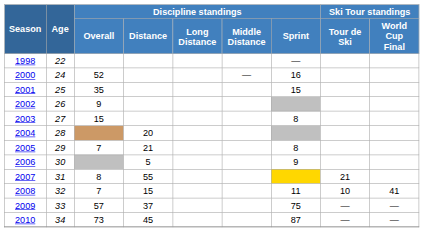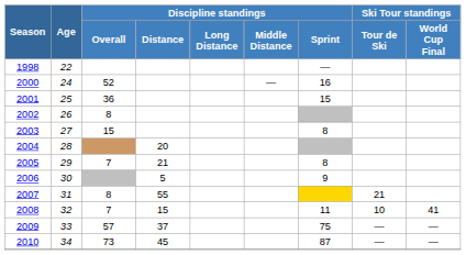2001 | Discipline standings / Overall: 35 -> 36
2002 | Discipline standings / Overall: 9 -> 8
